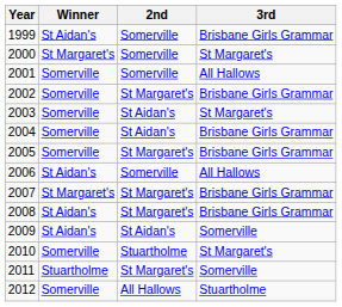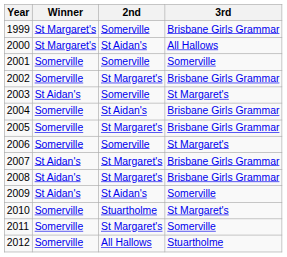1999 | Winner: St Aidan's -> St Margaret's
2000 | 2nd: Somerville -> St Aidan's
2000 | 3rd: St Margaret's -> All Hallows
2001 | 3rd: All Hallows -> Somerville
2003 | Winner: Somerville -> St Aidan's
2003 | 2nd: St Aidan's -> Somerville
2006 | Winner: St Aidan's -> Somerville
2006 | 3rd: All Hallows -> St Margaret's
2007 | Winner: St Margaret's -> St Aidan's
2011 | Winner: Stuartholme -> Somerville
